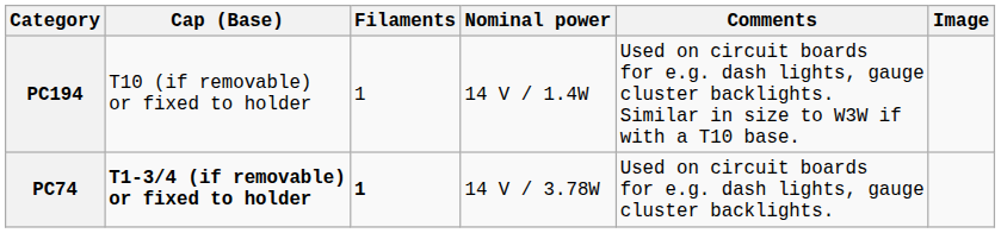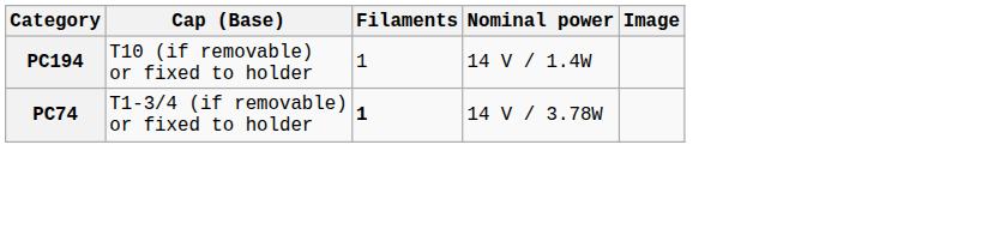- column: Comments | Used on circuit boards for e.g. dash lights, gauge cluster backlights. Similar in size to W3W if with a T10 base. | Used on circuit boards for e.g. dash lights, gauge cluster backlights.
PC74 | Cap (Base): bold -> normal
